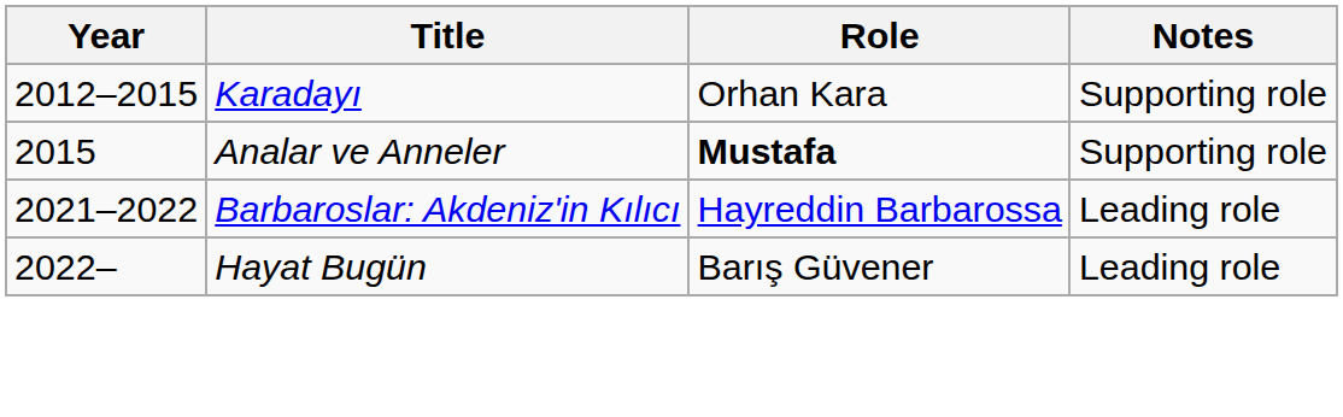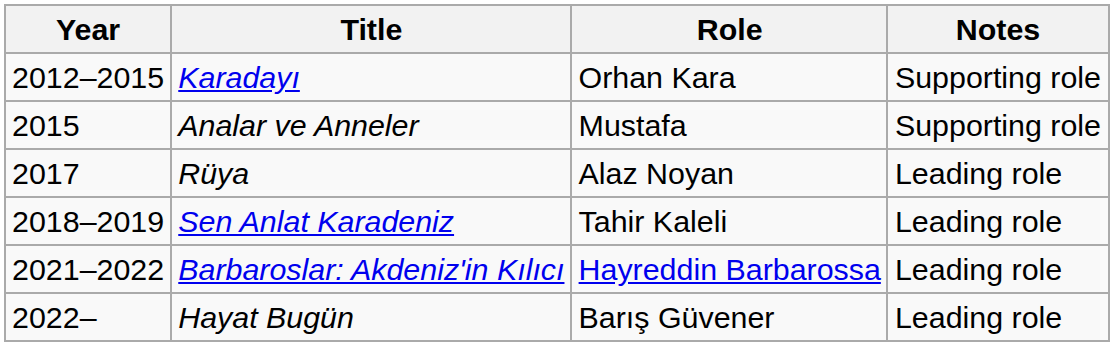Analar ve Anneler | Role: bold -> normal
+ row: 2017 | Rüya | Alaz Noyan | Leading role
+ row: 2018–2019 | Sen Anlat Karadeniz | Tahir Kaleli | Leading role
